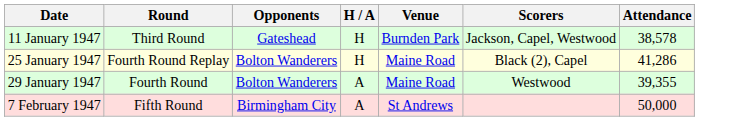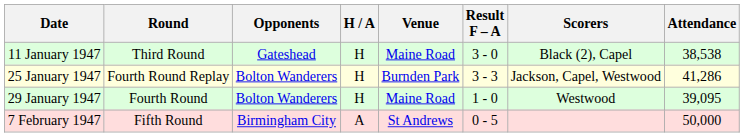+ column: Result F – A | 3 - 0 | 3 - 3 | 1 - 0 | 0 - 5
11 January 1947 | Venue: Burnden Park -> Maine Road
11 January 1947 | Scorers: Jackson, Capel, Westwood -> Black (2), Capel
11 January 1947 | Attendance: 38,578 -> 38,538
25 January 1947 | Venue: Maine Road -> Burnden Park
25 January 1947 | Scorers: Black (2), Capel -> Jackson, Capel, Westwood
29 January 1947 | H / A: A -> H
29 January 1947 | Attendance: 39,355 -> 39,095
